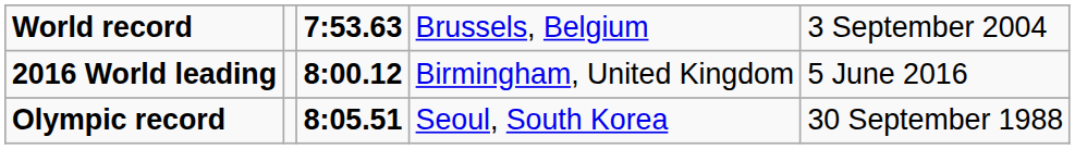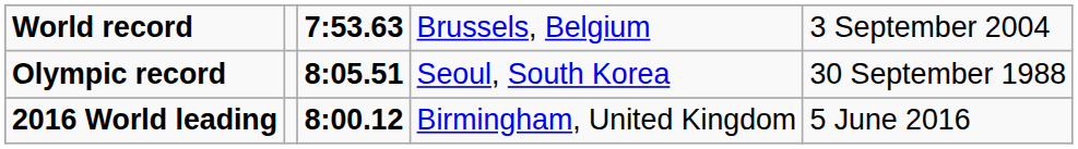rows swapped: Olympic record <-> 2016 World leading
